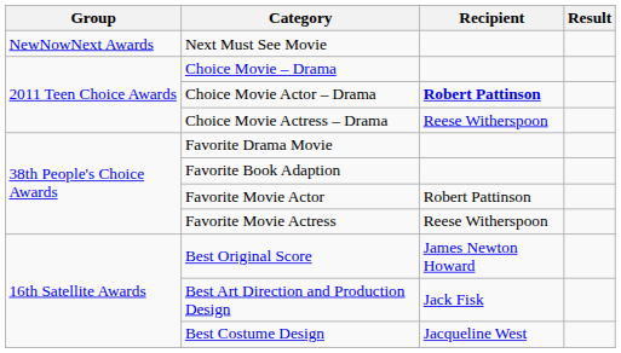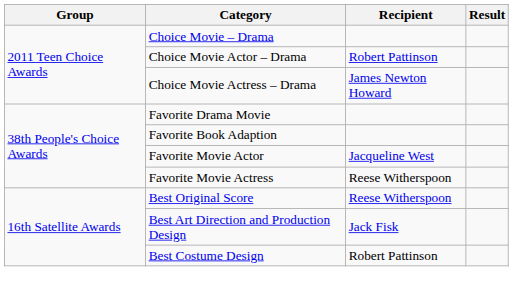- row: NewNowNext Awards | Next Must See Movie
Choice Movie Actor – Drama | Recipient: bold -> normal
Choice Movie Actress – Drama | Recipient: Reese Witherspoon -> James Newton Howard
Favorite Movie Actor | Recipient: Robert Pattinson -> Jacqueline West
Best Original Score | Recipient: James Newton Howard -> Reese Witherspoon
Best Costume Design | Recipient: Jacqueline West -> Robert Pattinson
